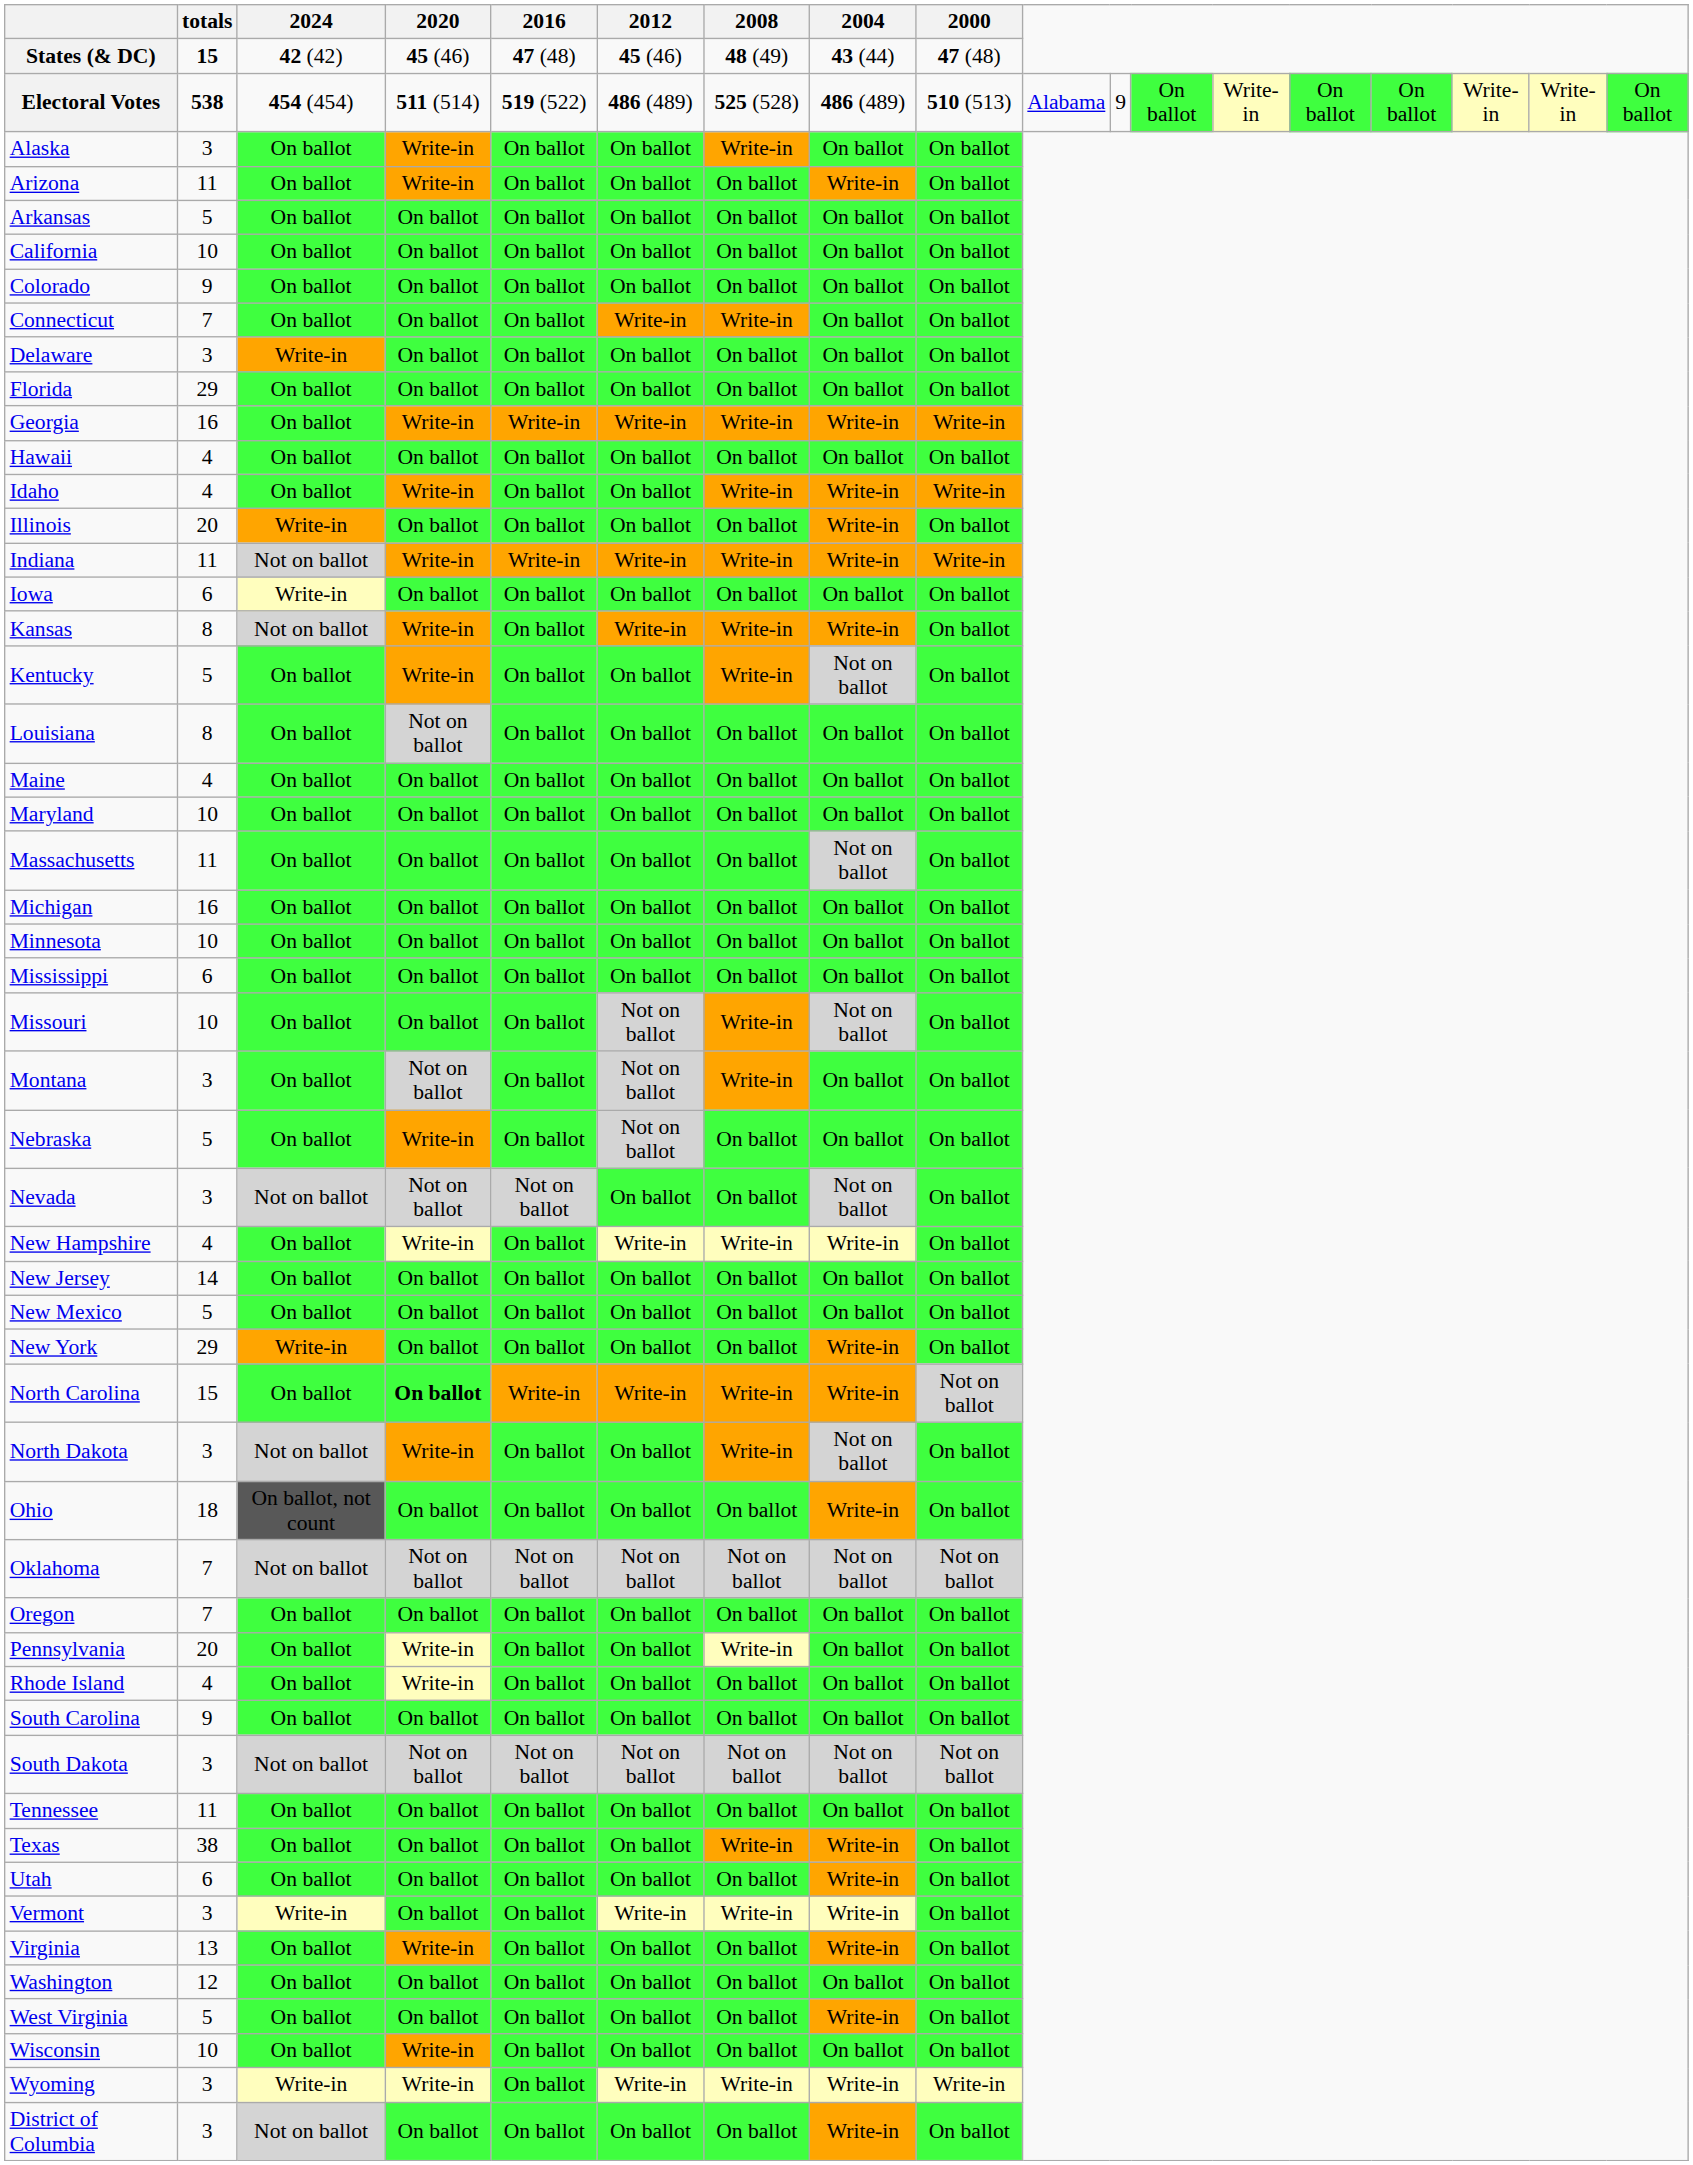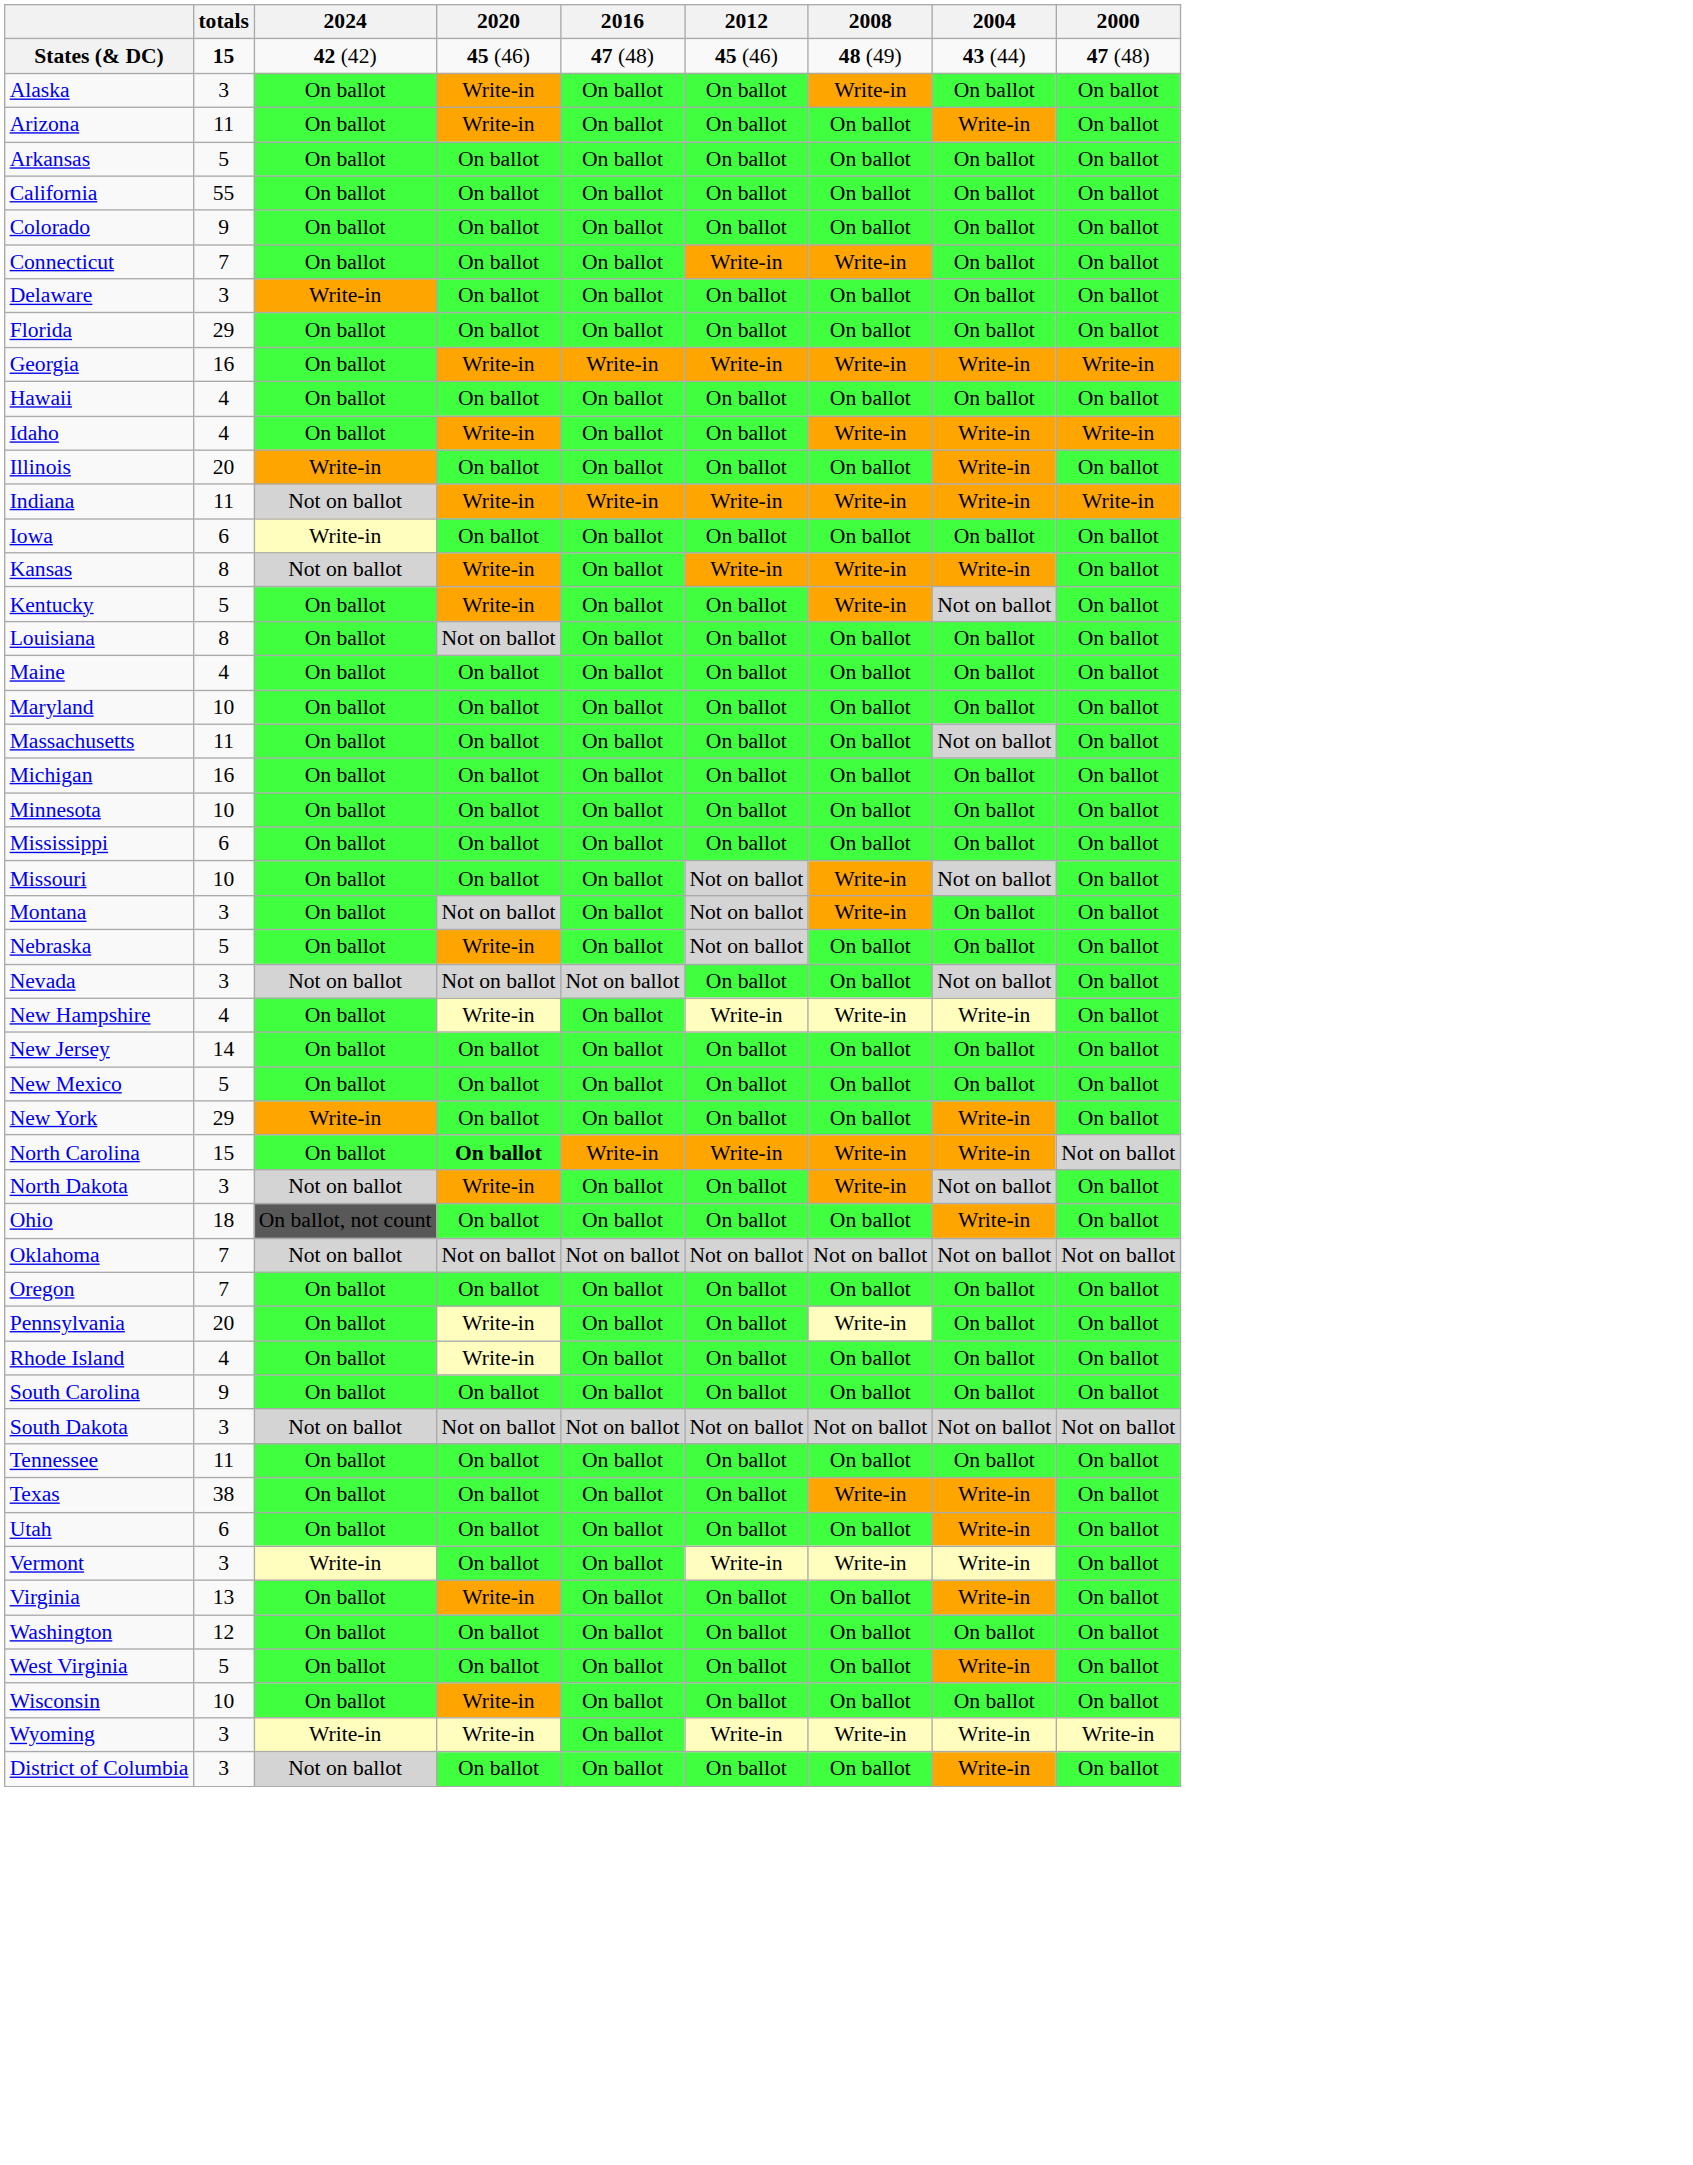- row: Electoral Votes | 538 | 454 (454) | 511 (514) | 519 (522) | 486 (489) | 525 (528) | 486 (489) | 510 (513) | Alabama | 9 | On ballot | Write-in | On ballot | On ballot | Write-in | Write-in | On ballot
California | totals: 10 -> 55
